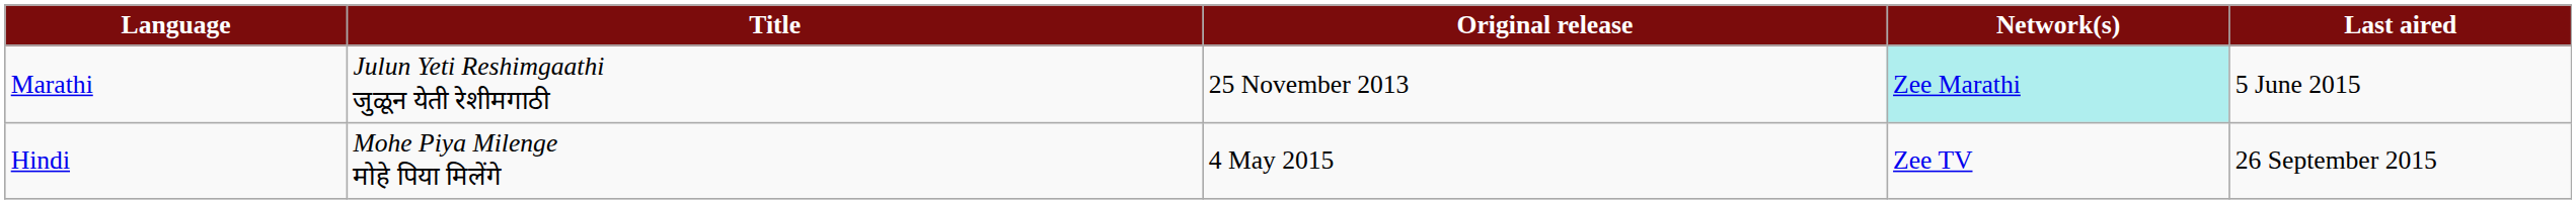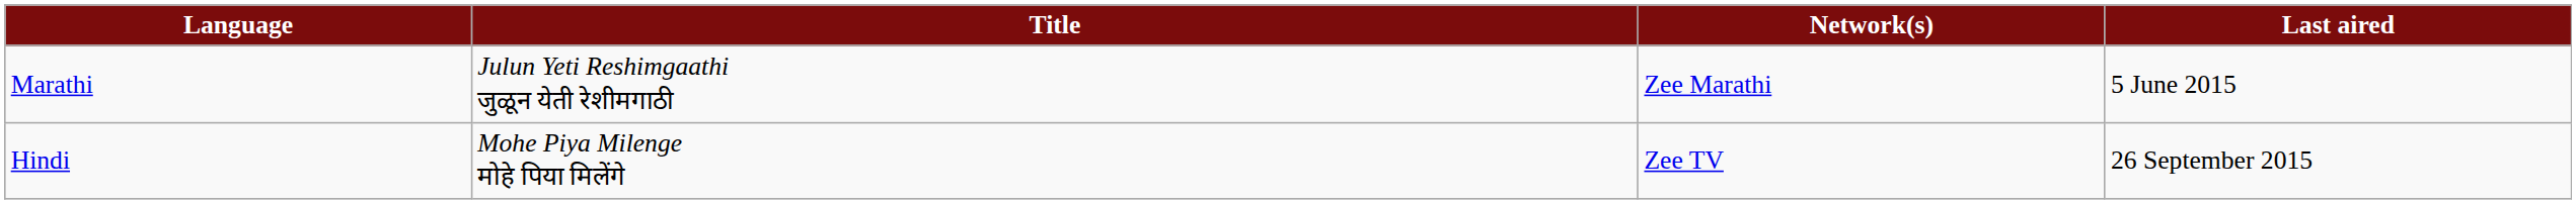- column: Original release | 25 November 2013 | 4 May 2015
Marathi | Network(s): paleturquoise background -> no background
